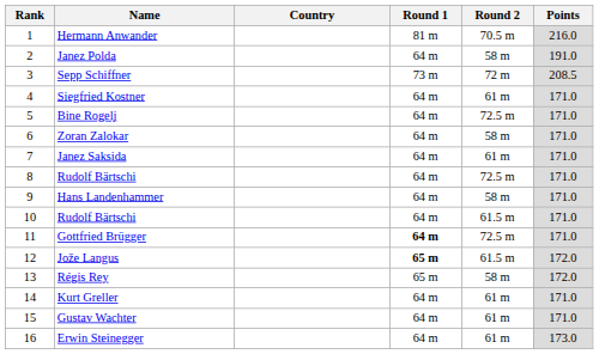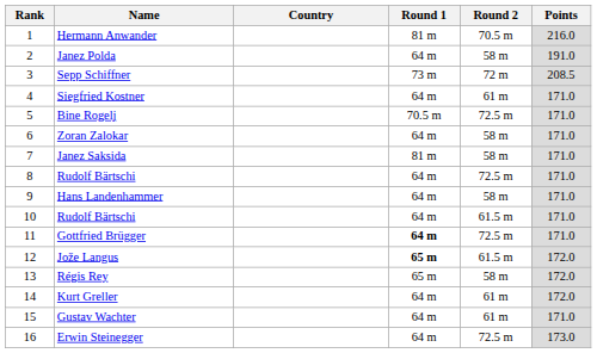Bine Rogelj | Round 1: 64 m -> 70.5 m
Janez Saksida | Round 1: 64 m -> 81 m
Janez Saksida | Round 2: 61 m -> 58 m
Kurt Greller | Points: 171.0 -> 172.0
Erwin Steinegger | Round 2: 61 m -> 72.5 m
